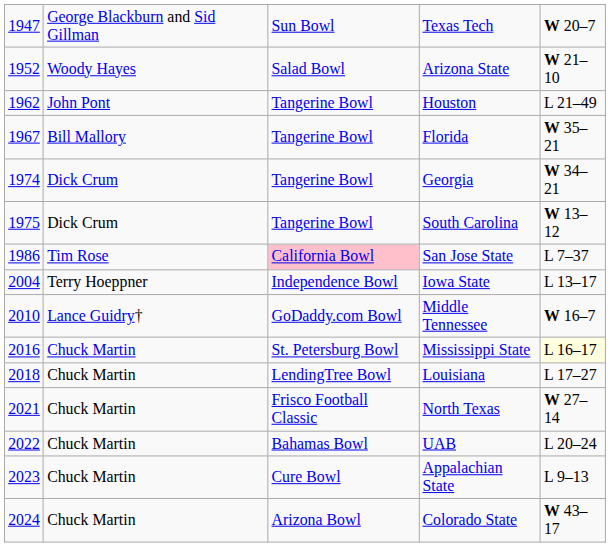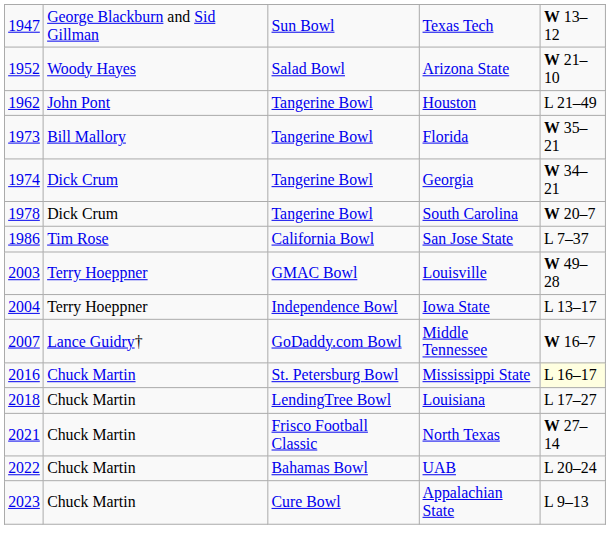Texas Tech | column 5: W 20–7 -> W 13–12
Florida | column 1: 1967 -> 1973
South Carolina | column 1: 1975 -> 1978
South Carolina | column 5: W 13–12 -> W 20–7
San Jose State | column 3: pink background -> no background
+ row: 2003 | Terry Hoeppner | GMAC Bowl | Louisville | W 49–28
Middle Tennessee | column 1: 2010 -> 2007
- row: 2024 | Chuck Martin | Arizona Bowl | Colorado State | W 43–17
